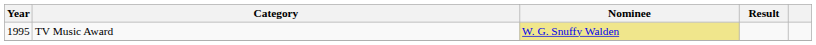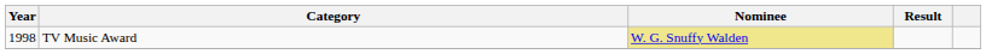TV Music Award | Year: 1995 -> 1998
